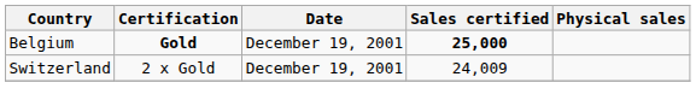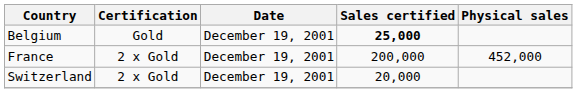Belgium | Certification: bold -> normal
+ row: France | 2 x Gold | December 19, 2001 | 200,000 | 452,000
Switzerland | Sales certified: 24,009 -> 20,000
